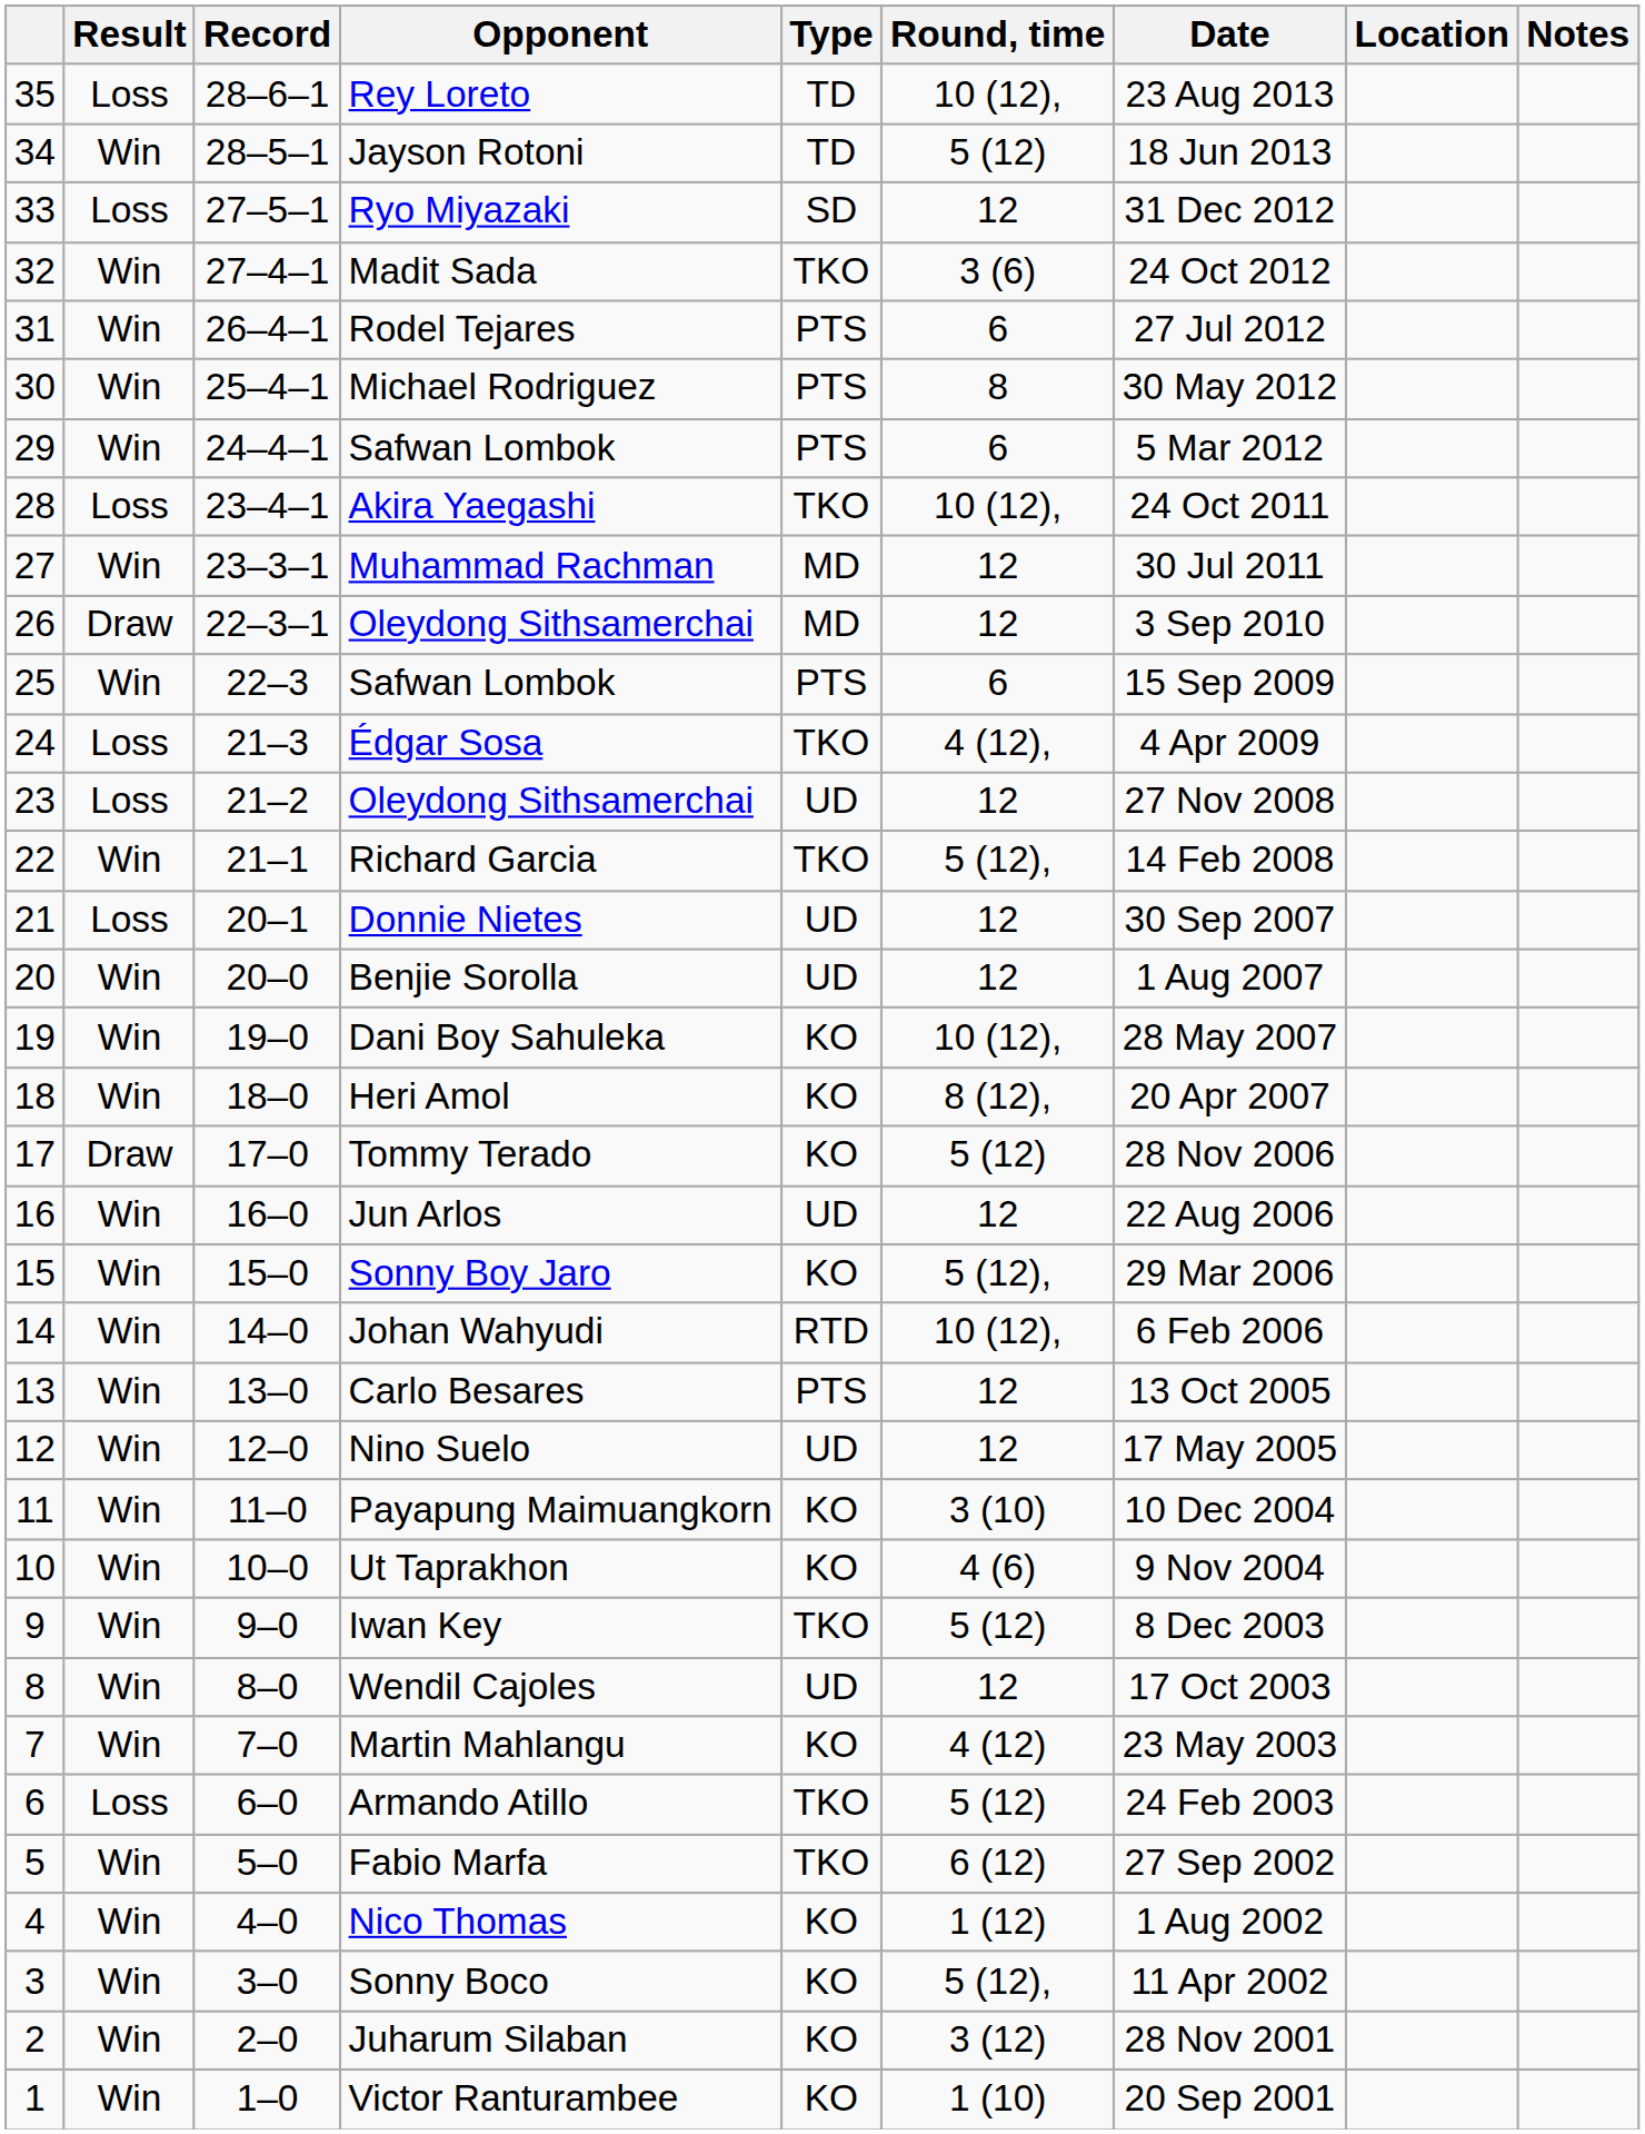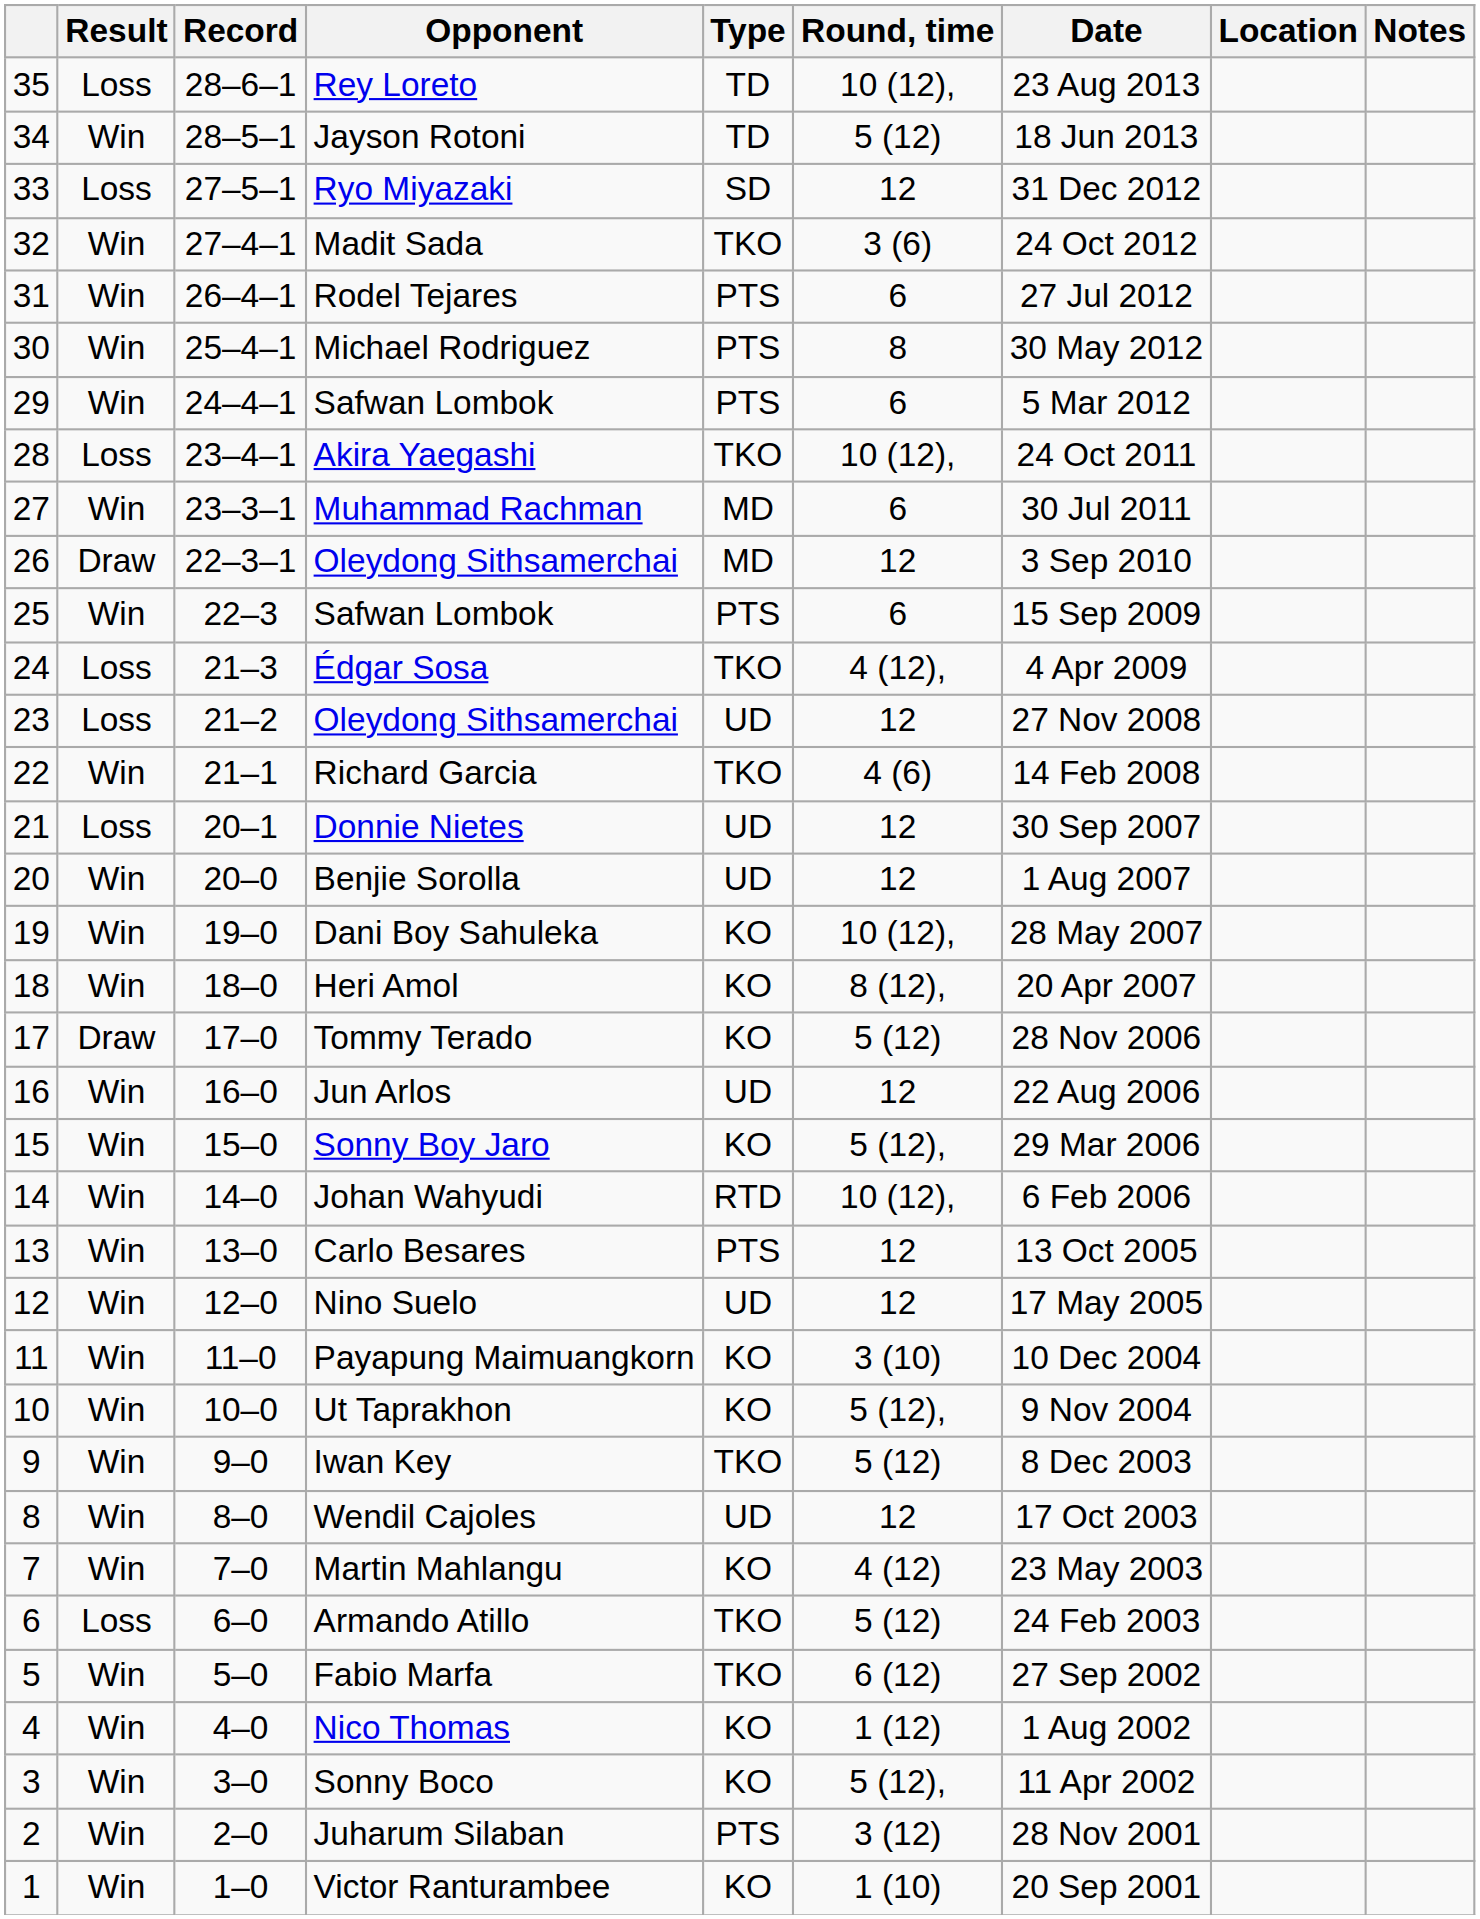Muhammad Rachman | Round, time: 12 -> 6
Richard Garcia | Round, time: 5 (12), -> 4 (6)
Ut Taprakhon | Round, time: 4 (6) -> 5 (12),
Juharum Silaban | Type: KO -> PTS
